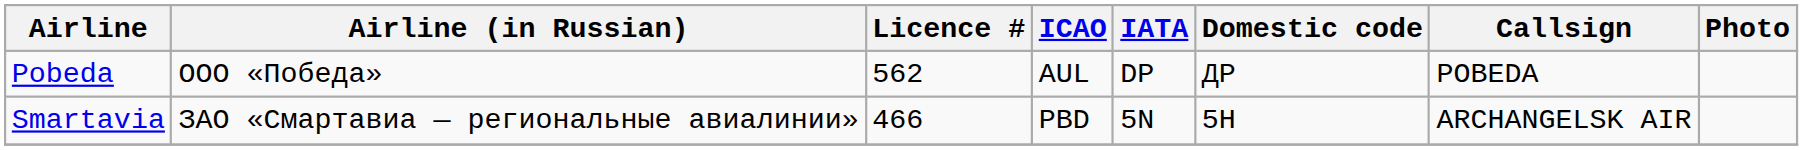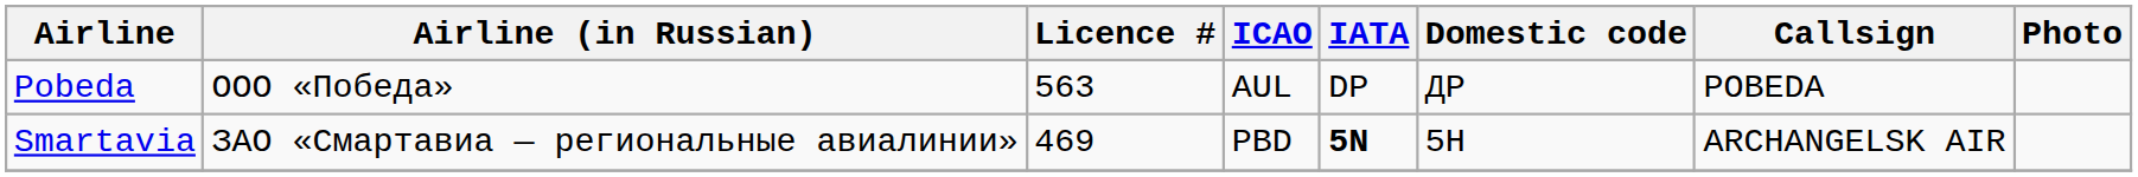Pobeda | Licence #: 562 -> 563
Smartavia | Licence #: 466 -> 469
Smartavia | IATA: normal -> bold
